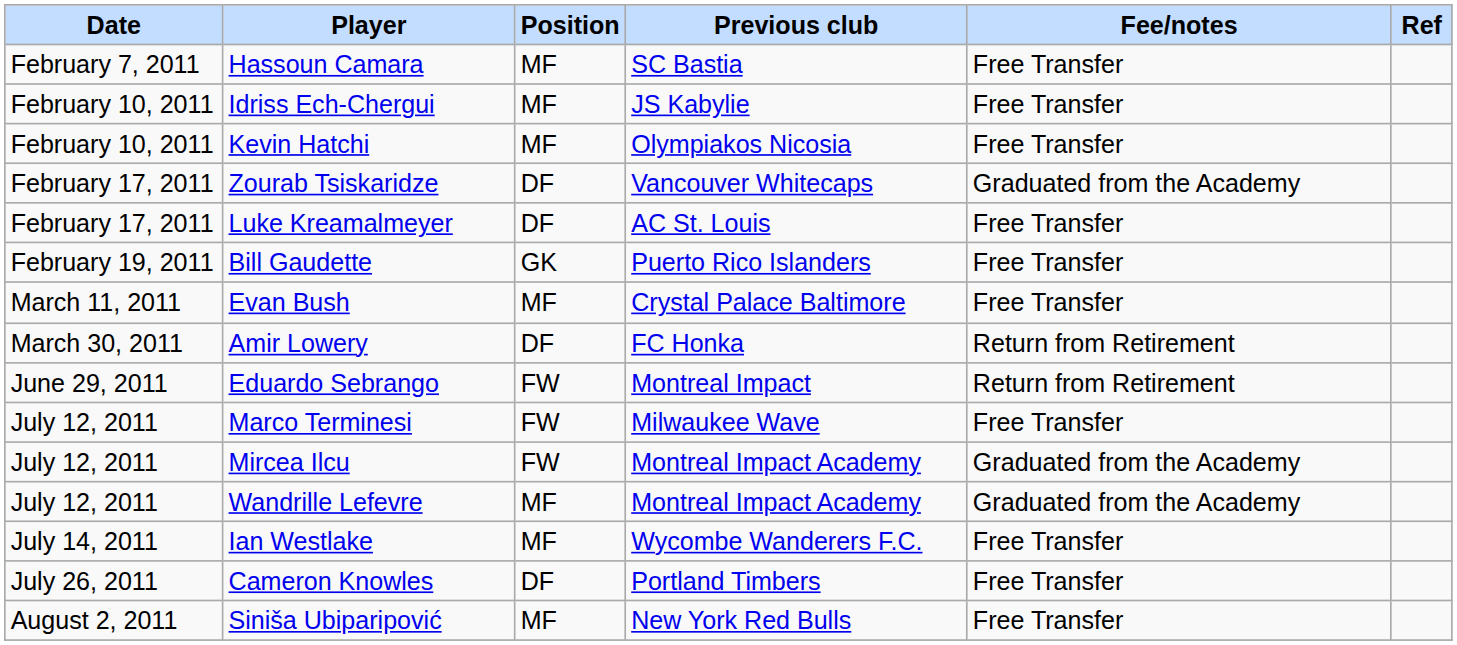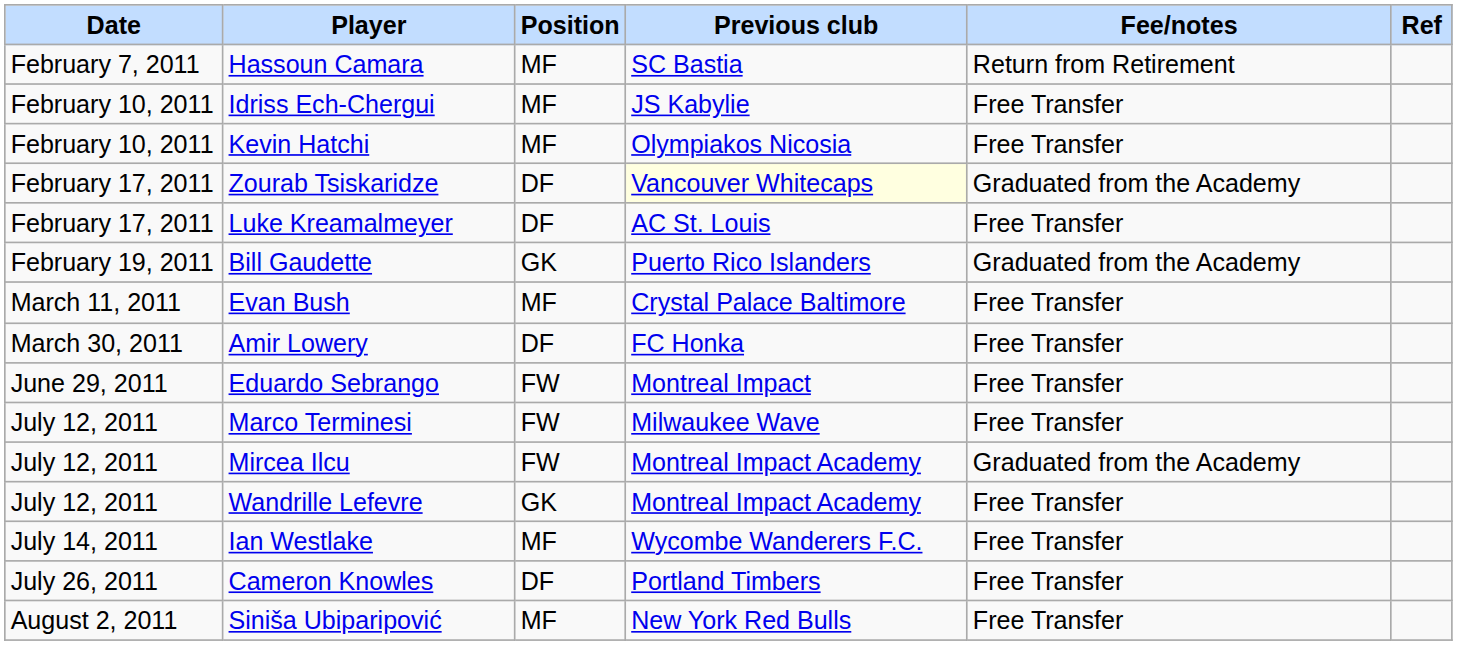Hassoun Camara | Fee/notes: Free Transfer -> Return from Retirement
Zourab Tsiskaridze | Previous club: no background -> lightyellow background
Bill Gaudette | Fee/notes: Free Transfer -> Graduated from the Academy
Amir Lowery | Fee/notes: Return from Retirement -> Free Transfer
Eduardo Sebrango | Fee/notes: Return from Retirement -> Free Transfer
Wandrille Lefevre | Position: MF -> GK
Wandrille Lefevre | Fee/notes: Graduated from the Academy -> Free Transfer
